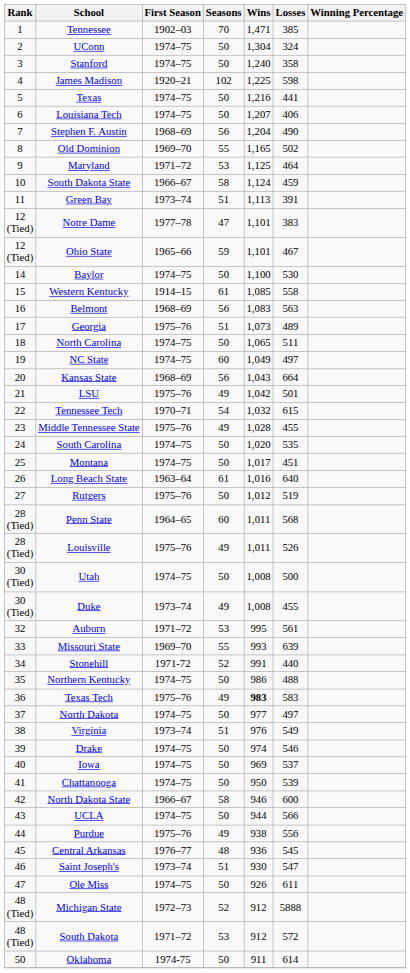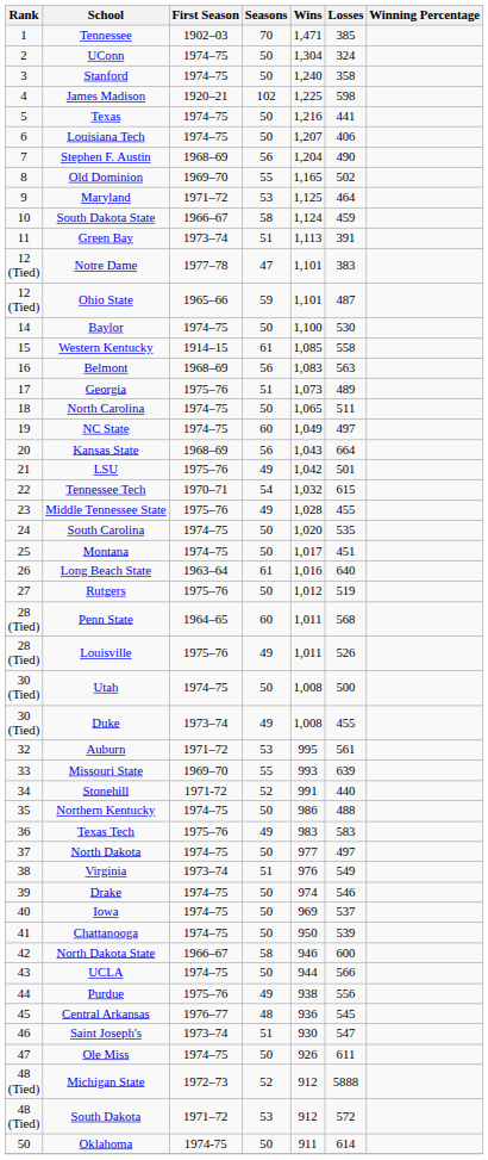Ohio State | Losses: 467 -> 487
Texas Tech | Wins: bold -> normal
